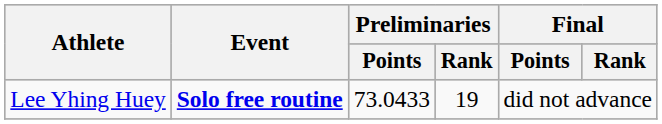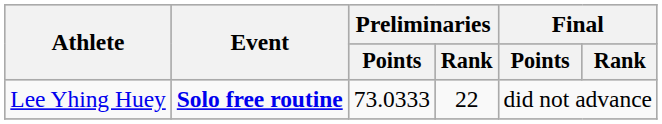Lee Yhing Huey | Preliminaries / Points: 73.0433 -> 73.0333
Lee Yhing Huey | Preliminaries / Rank: 19 -> 22
